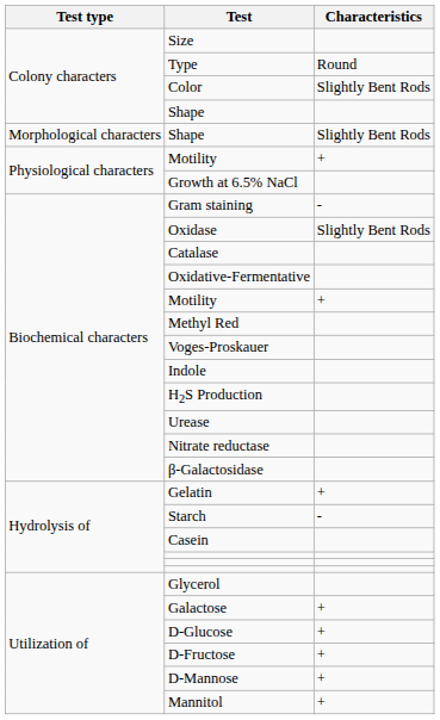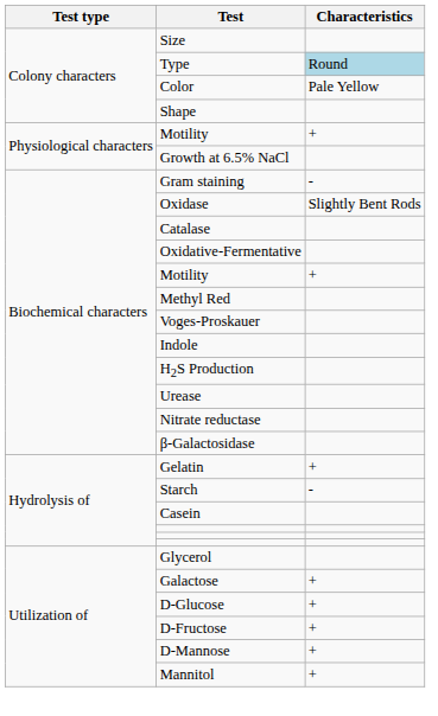Type | Characteristics: no background -> lightblue background
Color | Characteristics: Slightly Bent Rods -> Pale Yellow
- row: Morphological characters | Shape | Slightly Bent Rods
